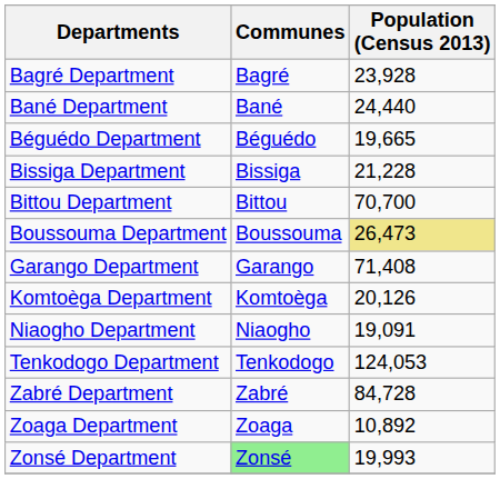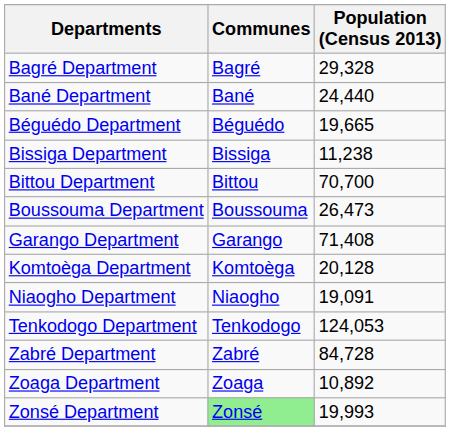Bagré Department | Population (Census 2013): 23,928 -> 29,328
Bissiga Department | Population (Census 2013): 21,228 -> 11,238
Boussouma Department | Population (Census 2013): khaki background -> no background
Komtoèga Department | Population (Census 2013): 20,126 -> 20,128
